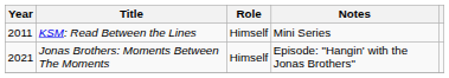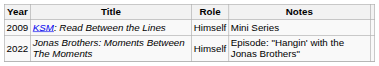KSM: Read Between the Lines | Year: 2011 -> 2009
Jonas Brothers: Moments Between The Moments | Year: 2021 -> 2022
